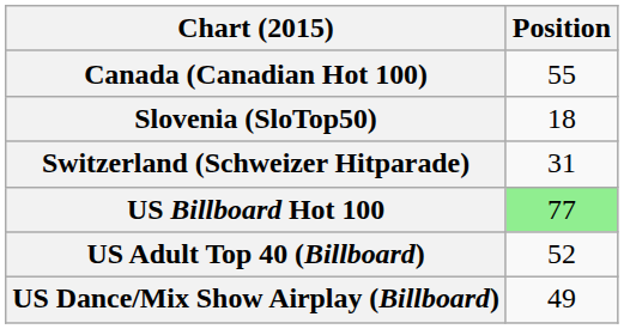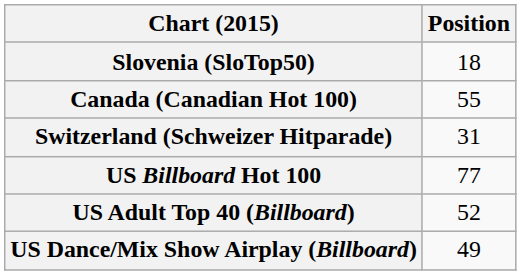rows swapped: Canada (Canadian Hot 100) <-> Slovenia (SloTop50)
US Billboard Hot 100 | Position: lightgreen background -> no background
